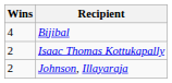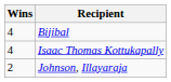Isaac Thomas Kottukapally | Wins: 2 -> 4
